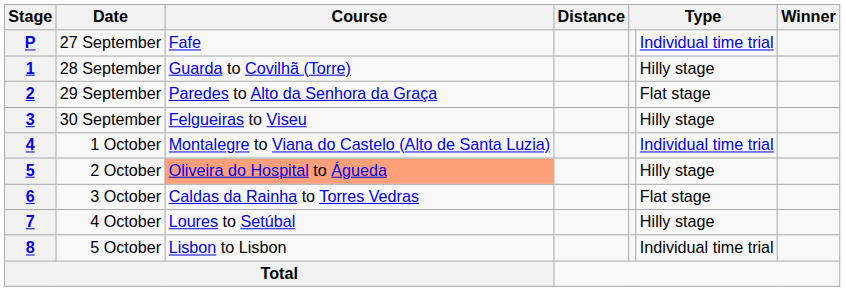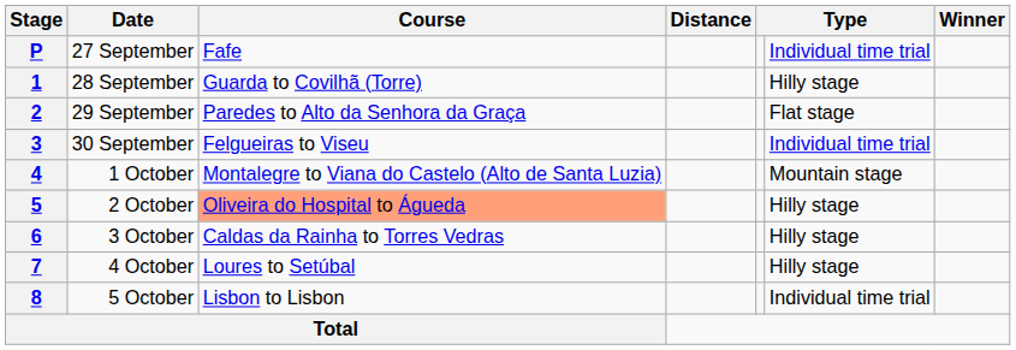3 | column 6: Hilly stage -> Individual time trial
4 | column 6: Individual time trial -> Mountain stage
6 | column 6: Flat stage -> Hilly stage
